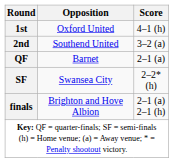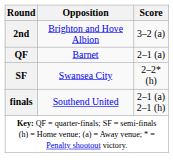- row: 1st | Oxford United | 4–1 (h)
2nd | Opposition: Southend United -> Brighton and Hove Albion
finals | Opposition: Brighton and Hove Albion -> Southend United
